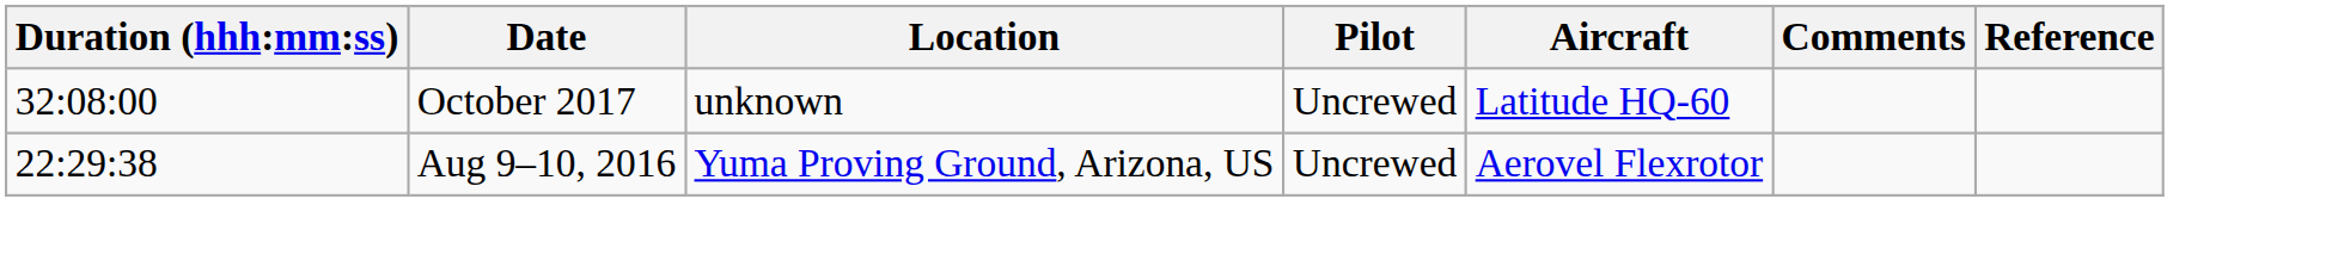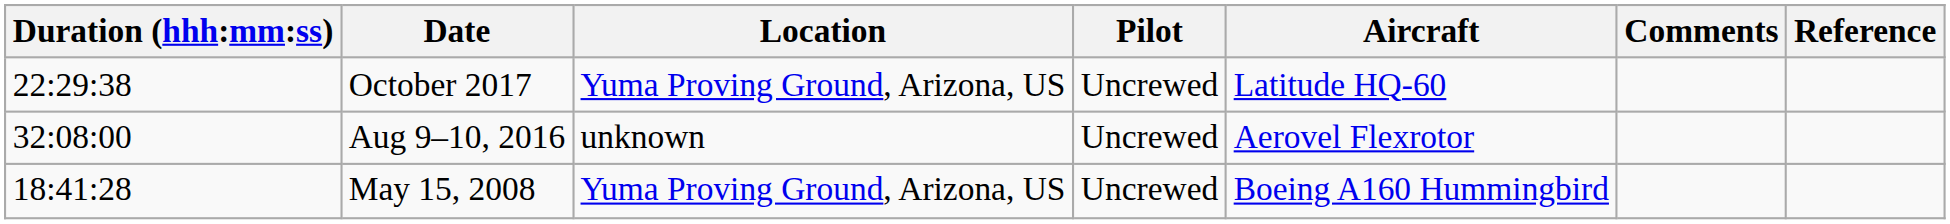October 2017 | Duration (hhh:mm:ss): 32:08:00 -> 22:29:38
October 2017 | Location: unknown -> Yuma Proving Ground, Arizona, US
Aug 9–10, 2016 | Duration (hhh:mm:ss): 22:29:38 -> 32:08:00
Aug 9–10, 2016 | Location: Yuma Proving Ground, Arizona, US -> unknown
+ row: 18:41:28 | May 15, 2008 | Yuma Proving Ground, Arizona, US | Uncrewed | Boeing A160 Hummingbird
